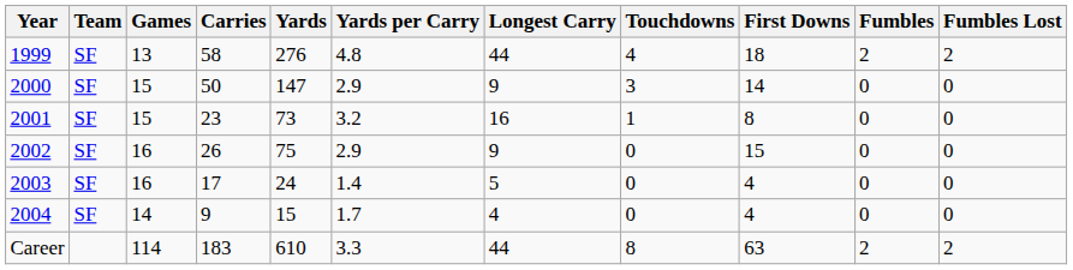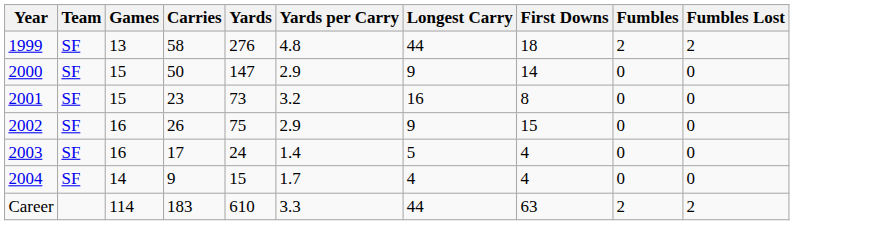- column: Touchdowns | 4 | 3 | 1 | 0 | 0 | 0 | 8
